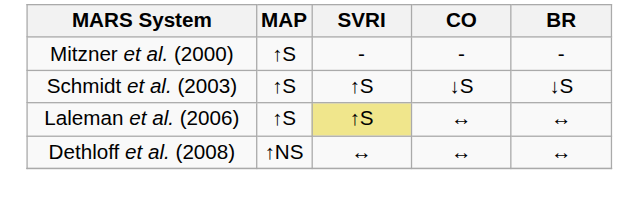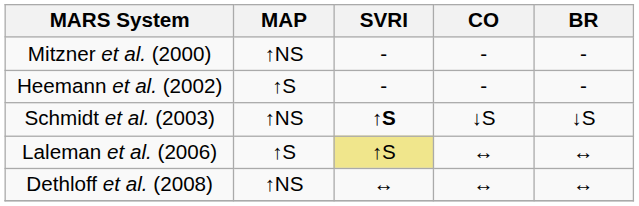Mitzner et al. (2000) | MAP: ↑S -> ↑NS
+ row: Heemann et al. (2002) | ↑S | - | - | -
Schmidt et al. (2003) | MAP: ↑S -> ↑NS
Schmidt et al. (2003) | SVRI: normal -> bold
